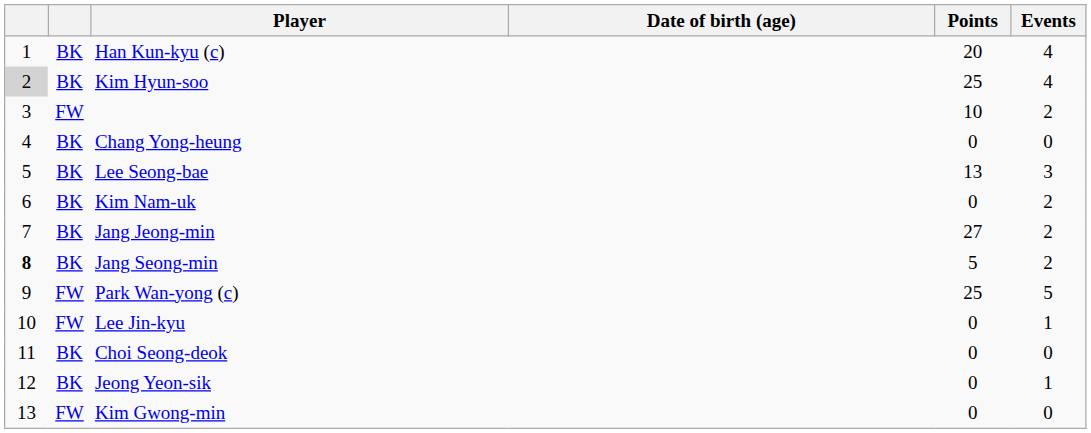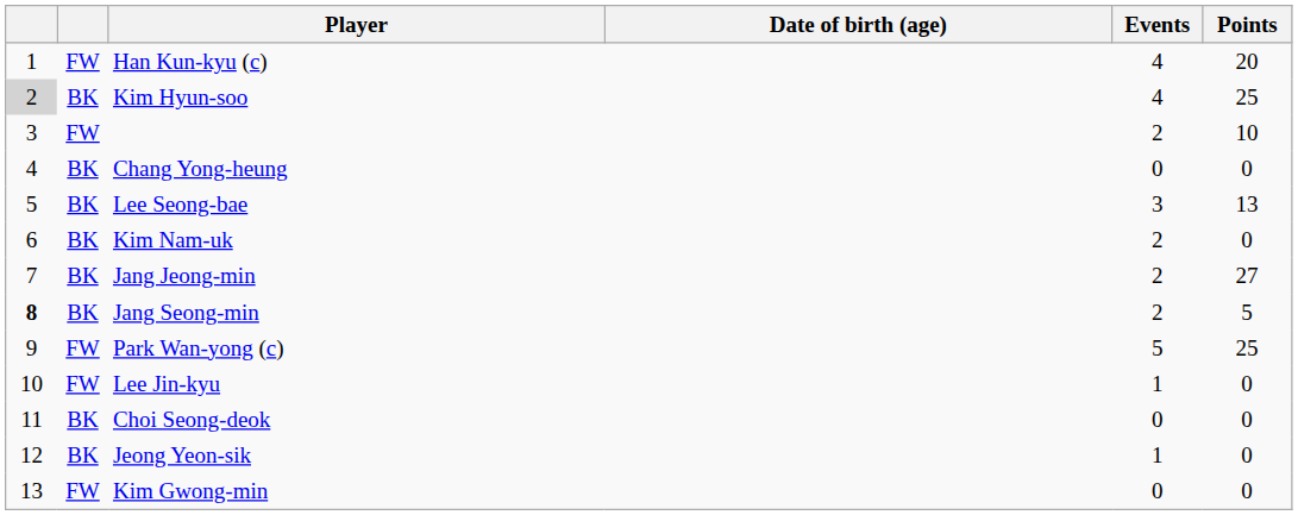columns swapped: Events <-> Points
Han Kun-kyu (c) | column 2: BK -> FW
